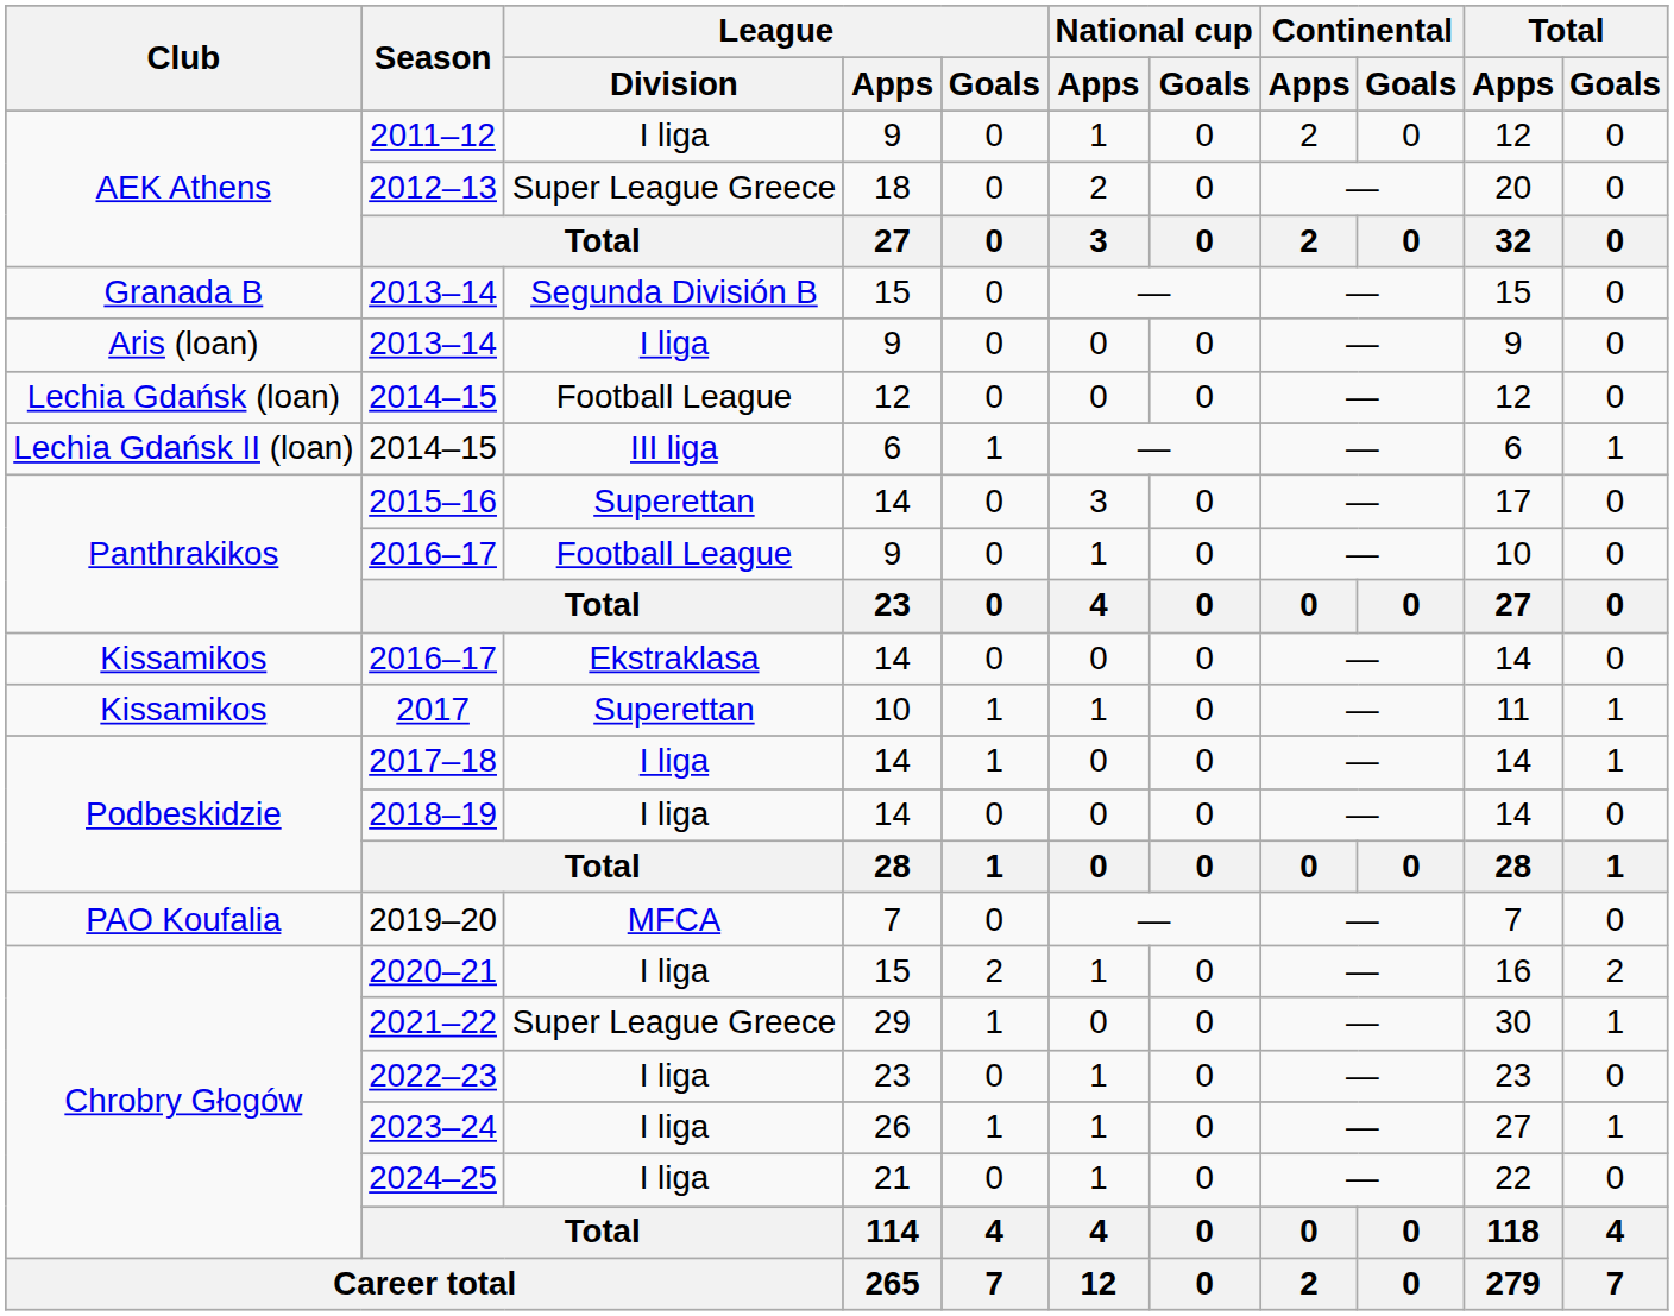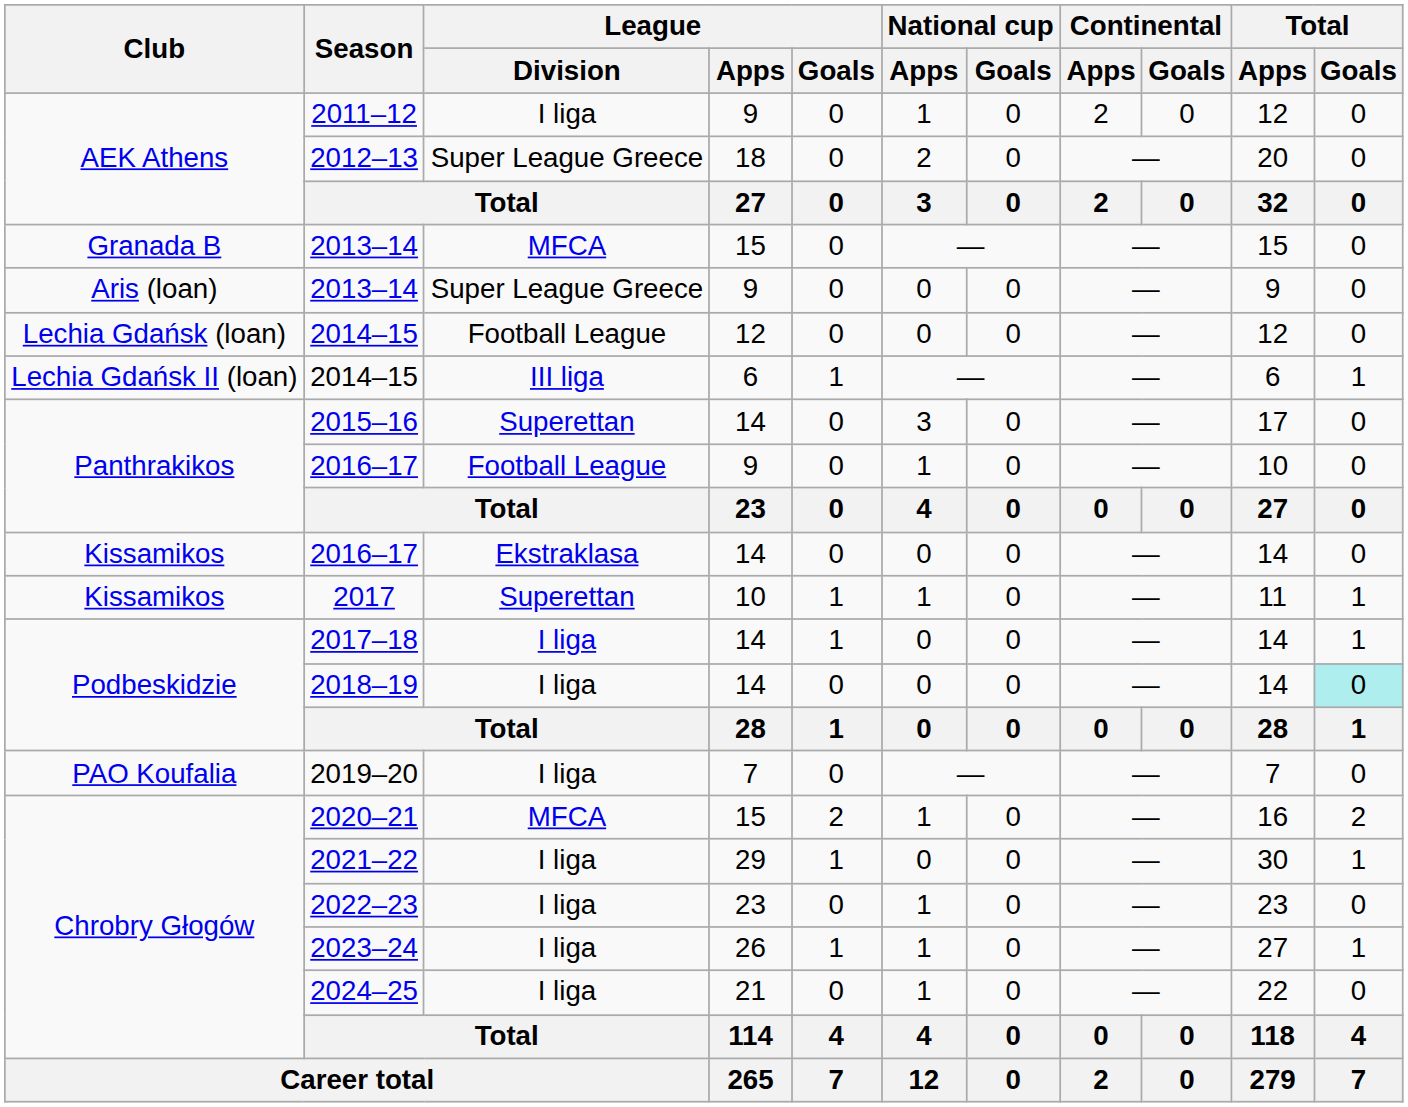2013–14 / 15 | League / Division: Segunda División B -> MFCA
2013–14 / 9 | League / Division: I liga -> Super League Greece
2018–19 | Total / Goals: no background -> paleturquoise background
2019–20 | League / Division: MFCA -> I liga
2020–21 | League / Division: I liga -> MFCA
2021–22 | League / Division: Super League Greece -> I liga
